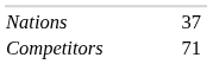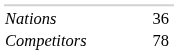Nations | column 17: 37 -> 36
Competitors | column 17: 71 -> 78
